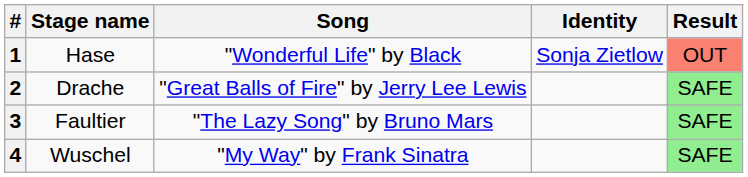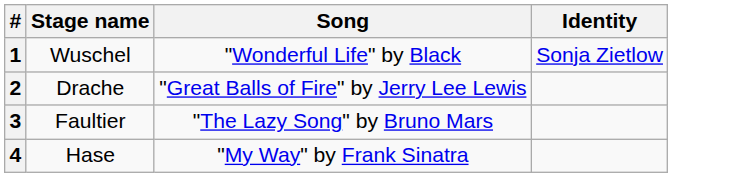- column: Result | OUT | SAFE | SAFE | SAFE
1 | Stage name: Hase -> Wuschel
4 | Stage name: Wuschel -> Hase
